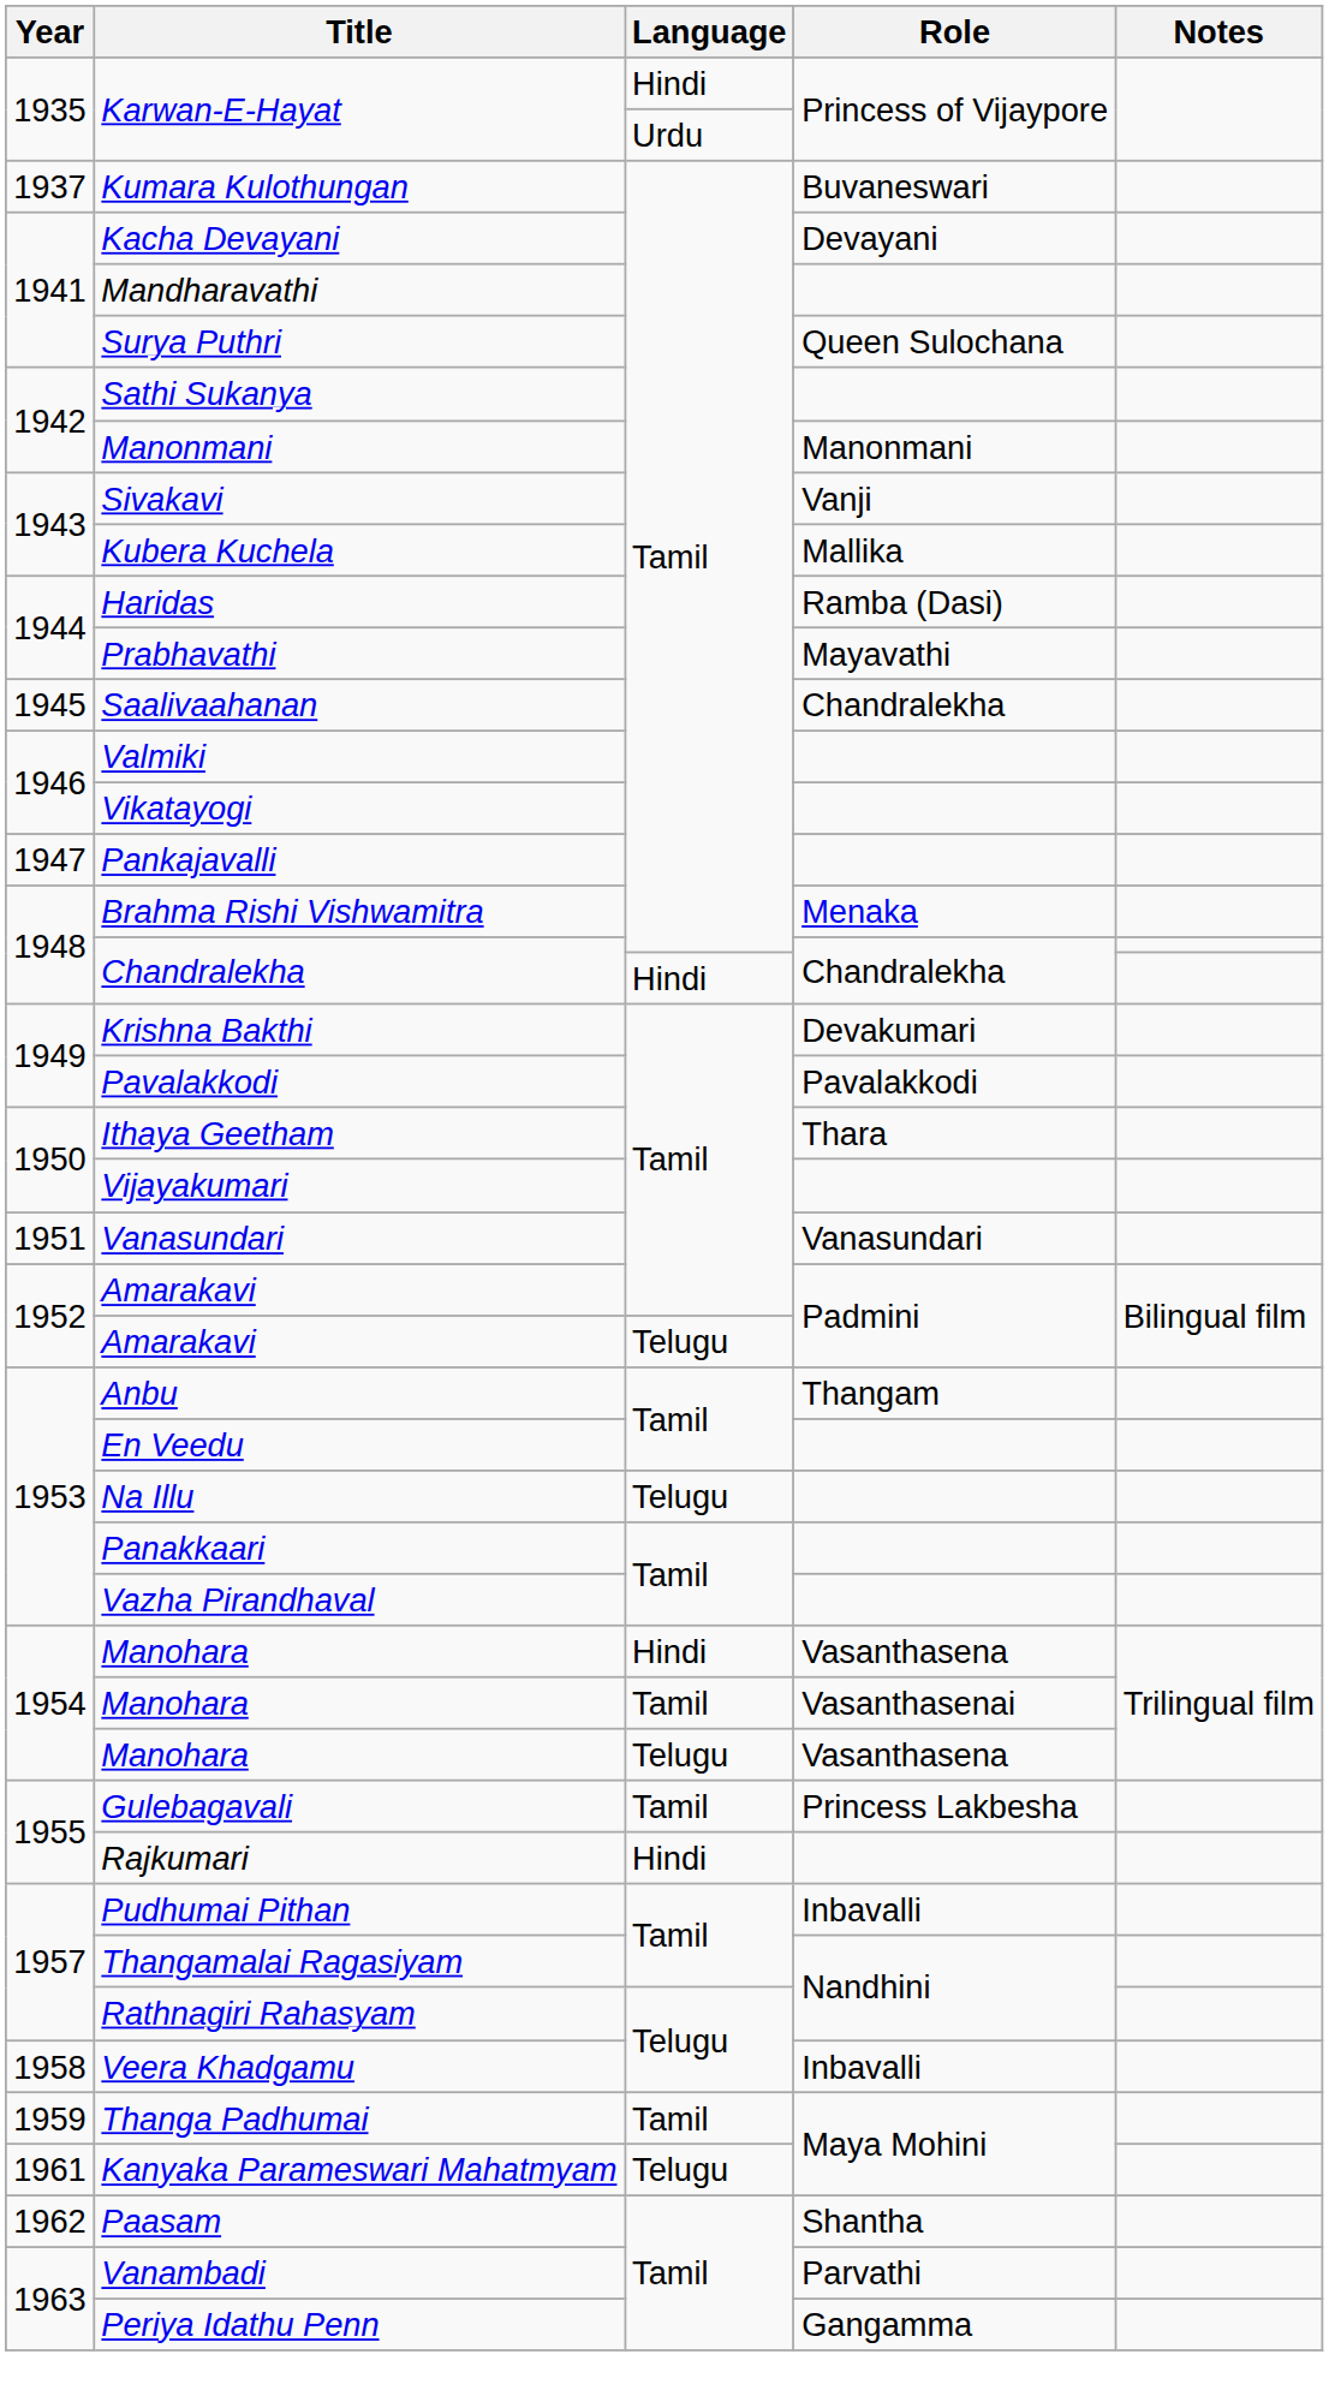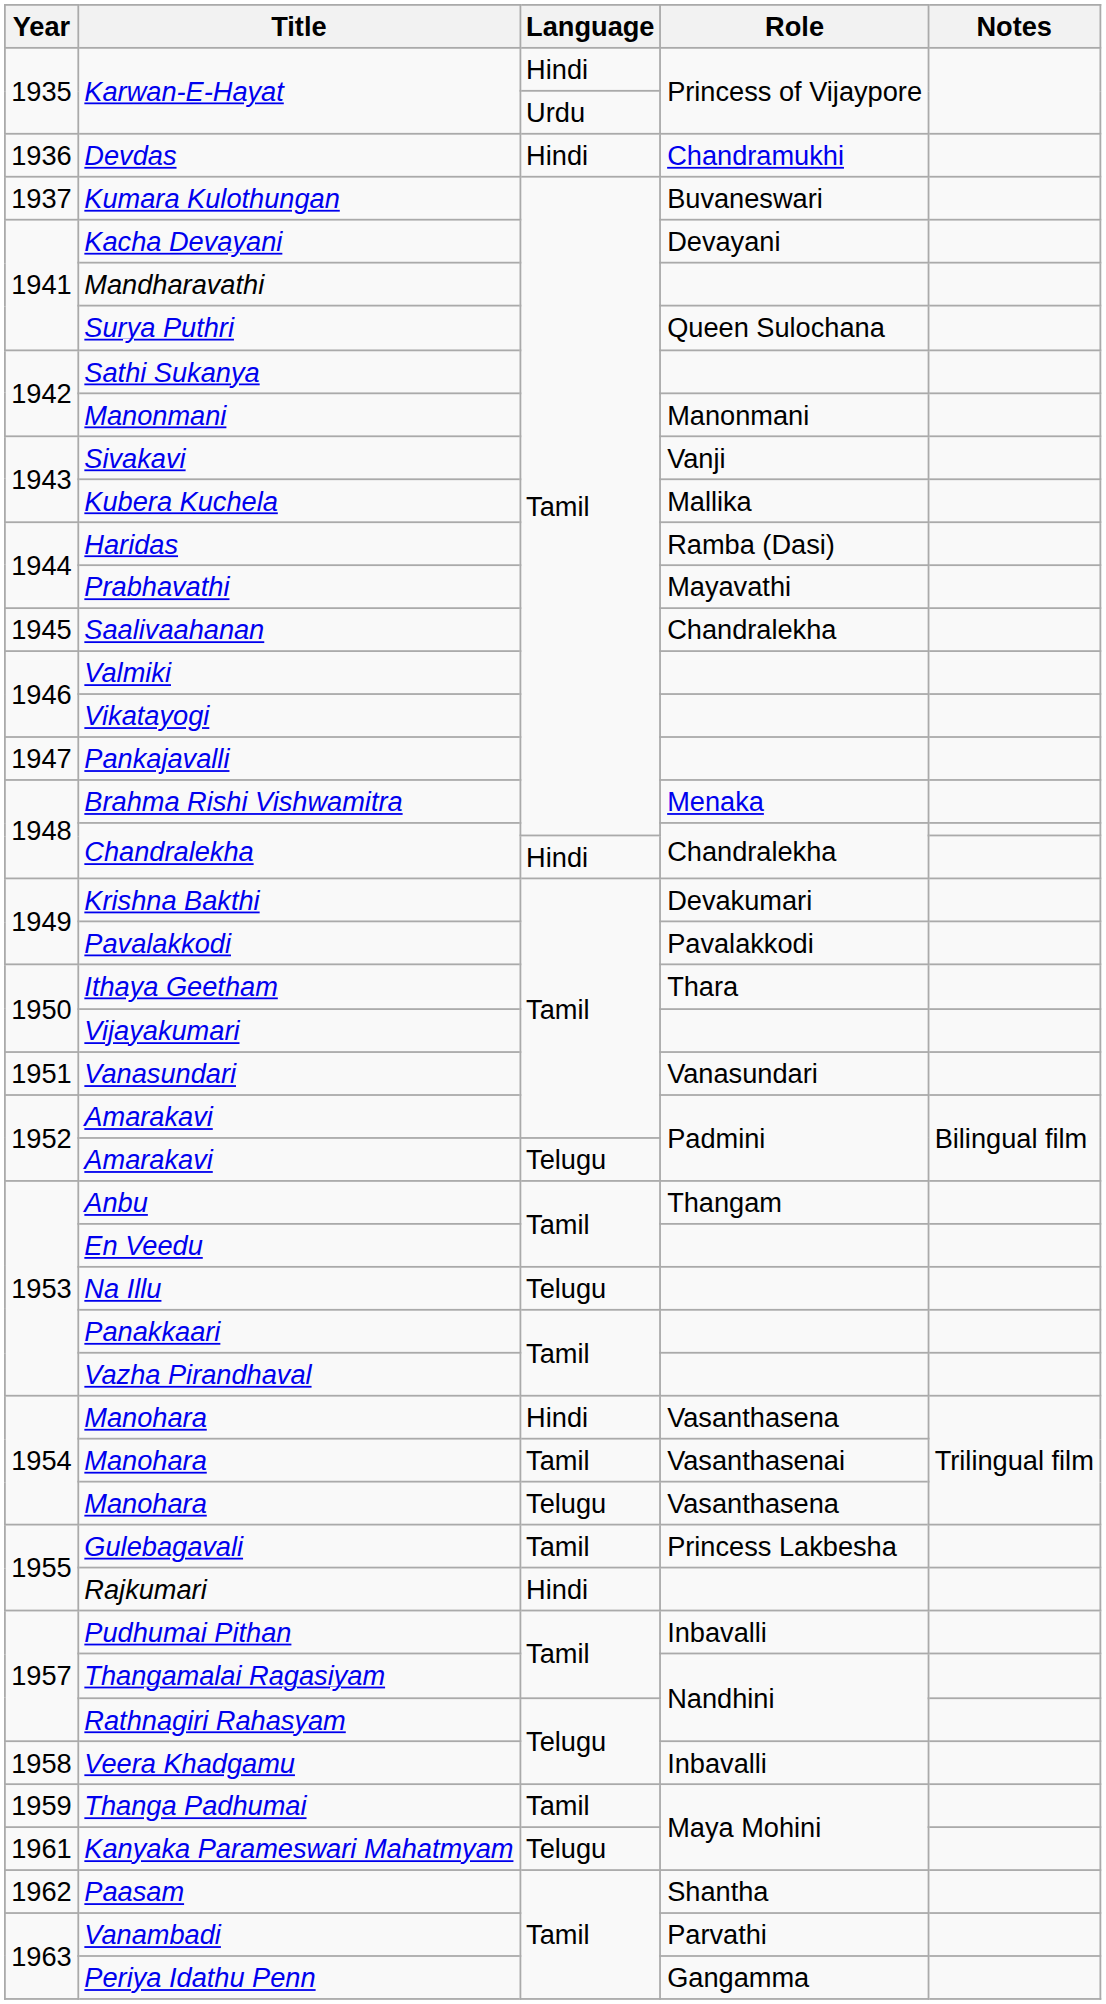+ row: 1936 | Devdas | Hindi | Chandramukhi
